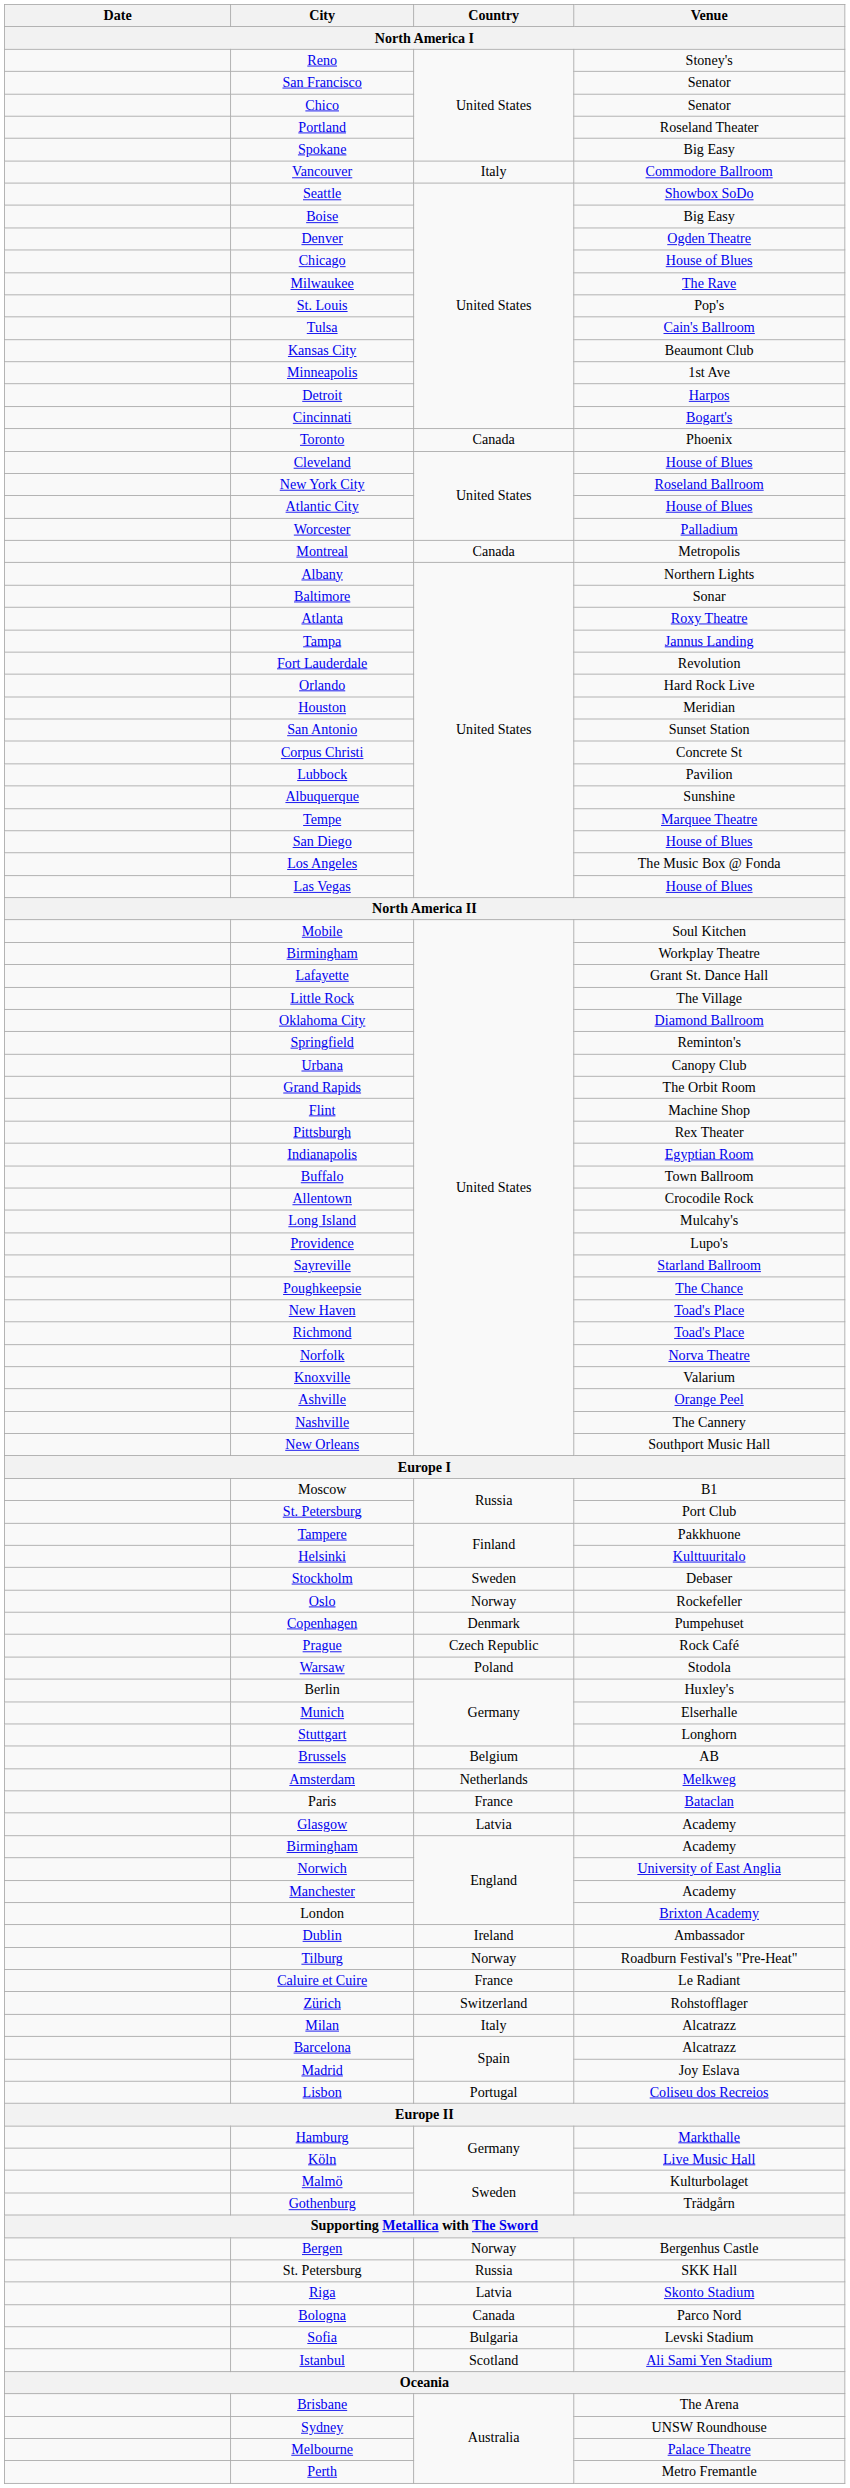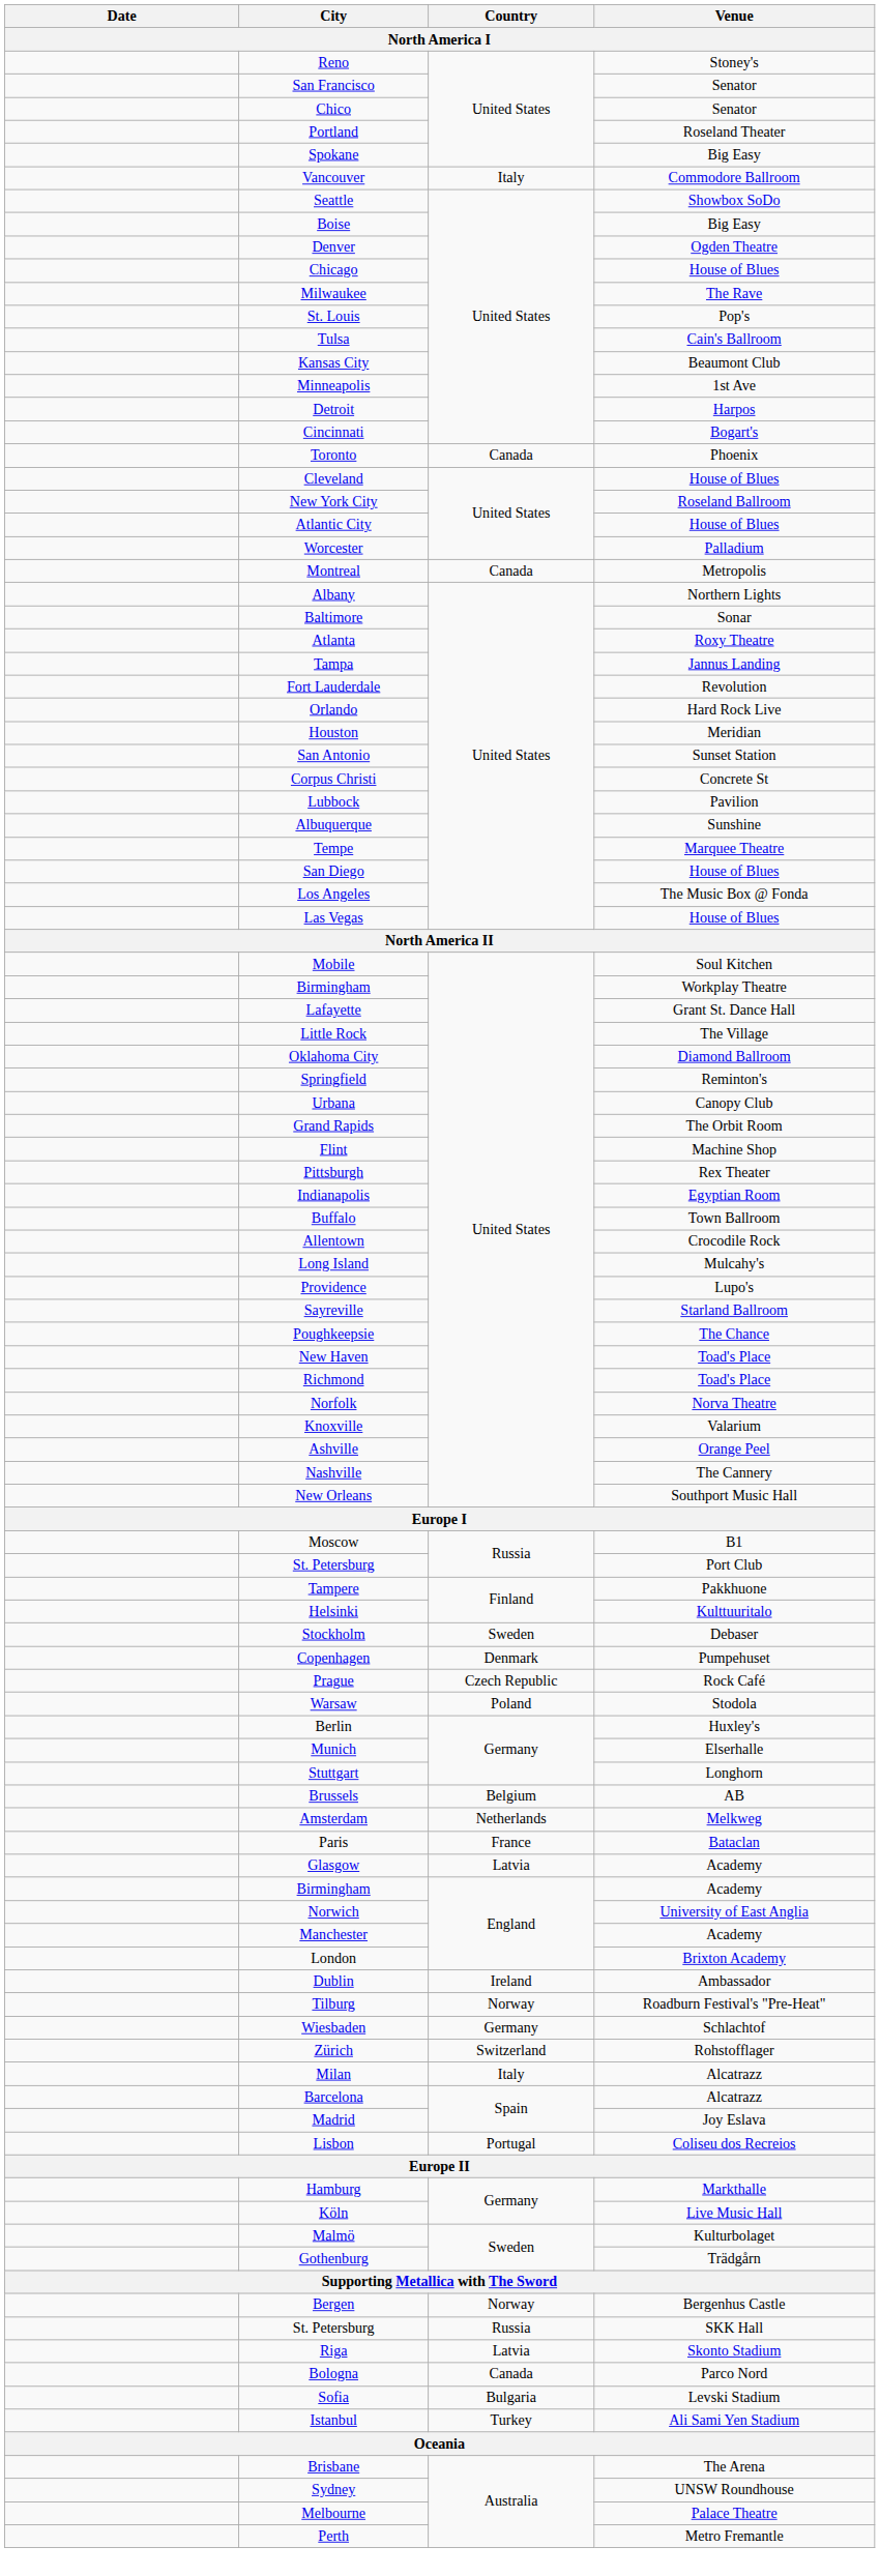- row: Oslo | Norway | Rockefeller
+ row: Wiesbaden | Germany | Schlachtof
- row: Caluire et Cuire | France | Le Radiant
Istanbul | Country: Scotland -> Turkey
